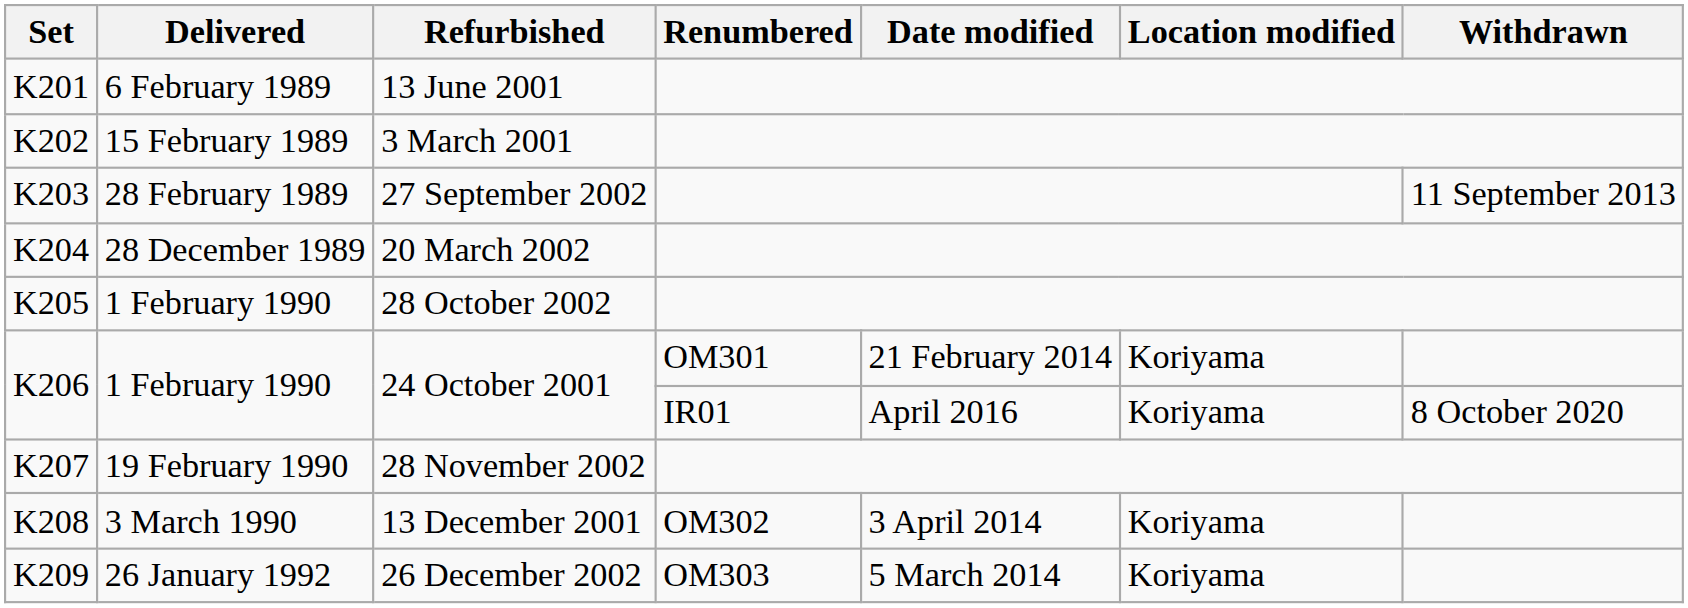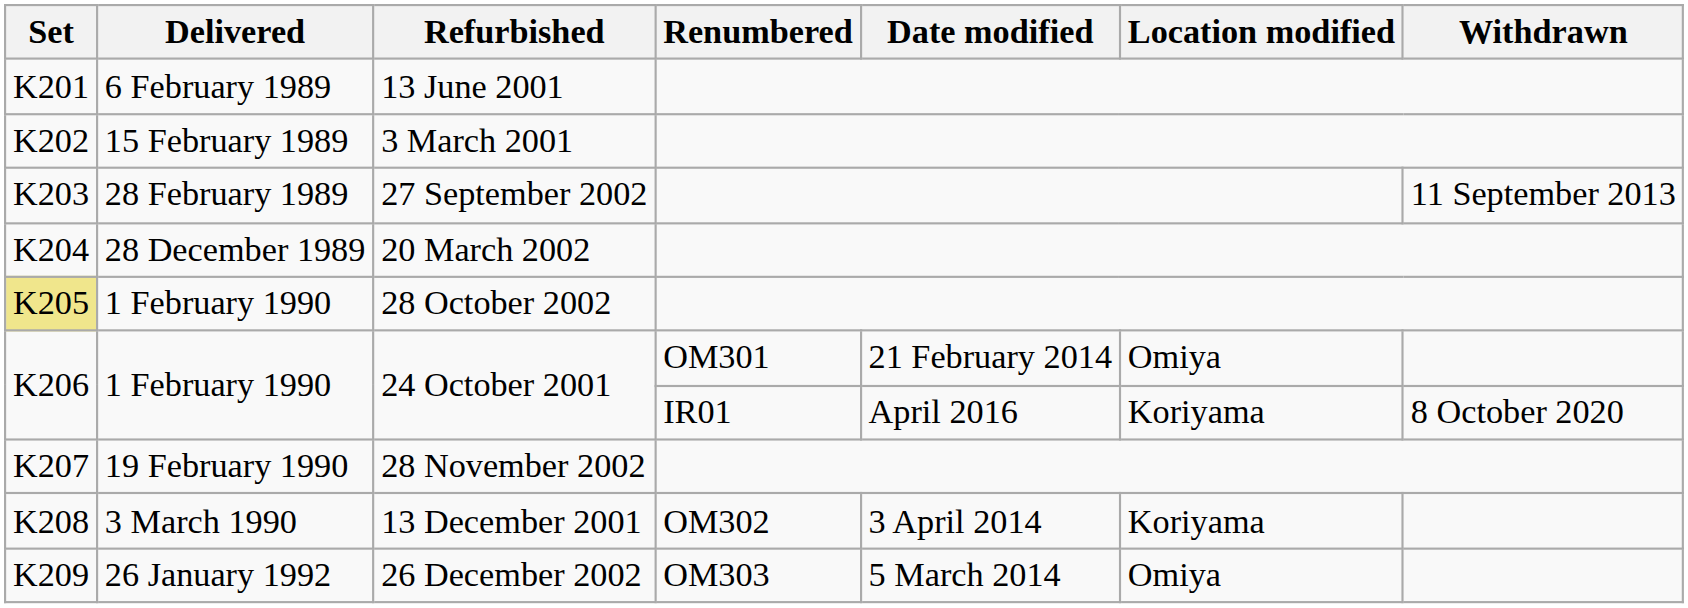28 October 2002 | Set: no background -> khaki background
24 October 2001 / OM301 | Location modified: Koriyama -> Omiya
26 December 2002 | Location modified: Koriyama -> Omiya
